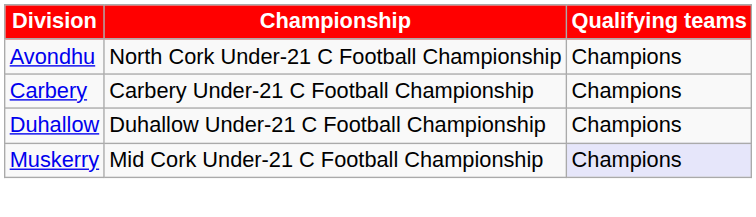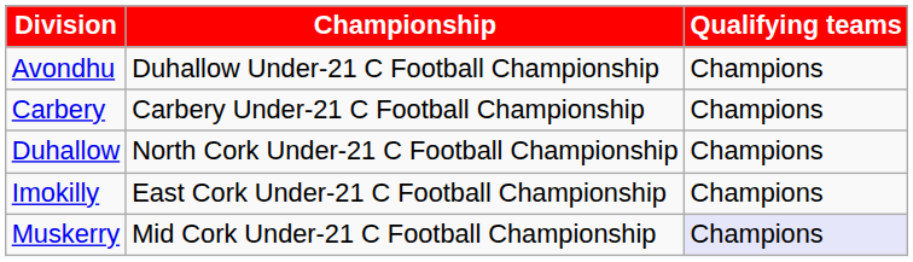Avondhu | Championship: North Cork Under-21 C Football Championship -> Duhallow Under-21 C Football Championship
Duhallow | Championship: Duhallow Under-21 C Football Championship -> North Cork Under-21 C Football Championship
+ row: Imokilly | East Cork Under-21 C Football Championship | Champions
